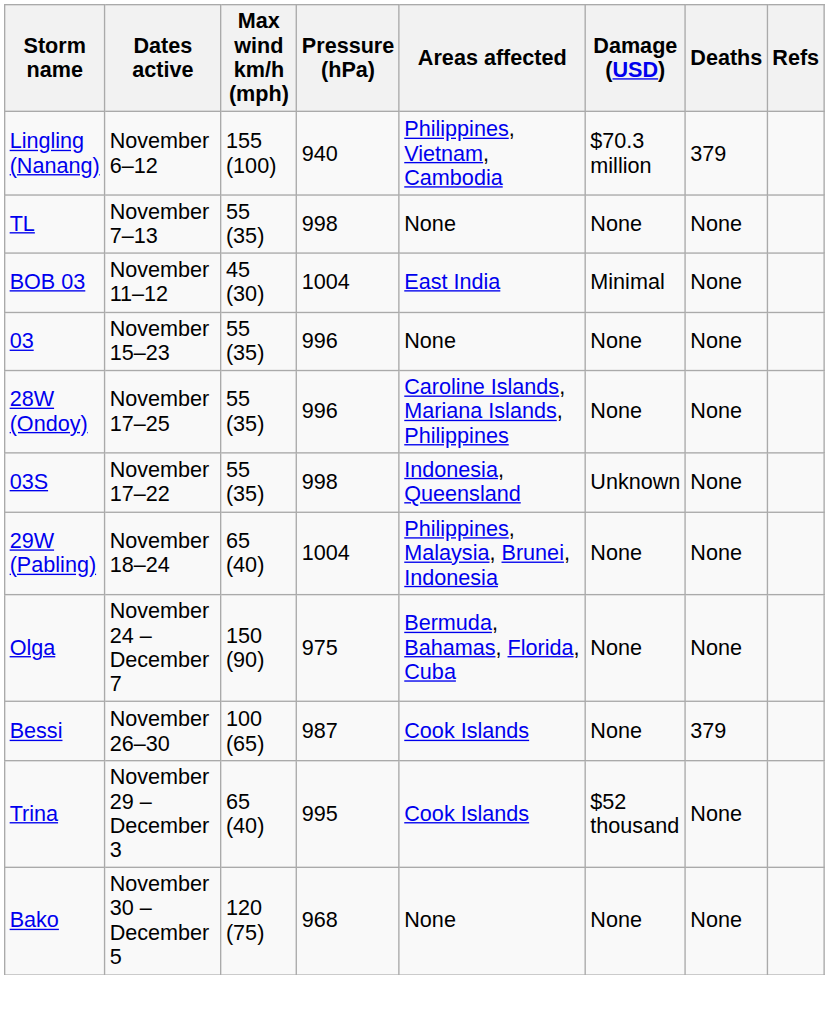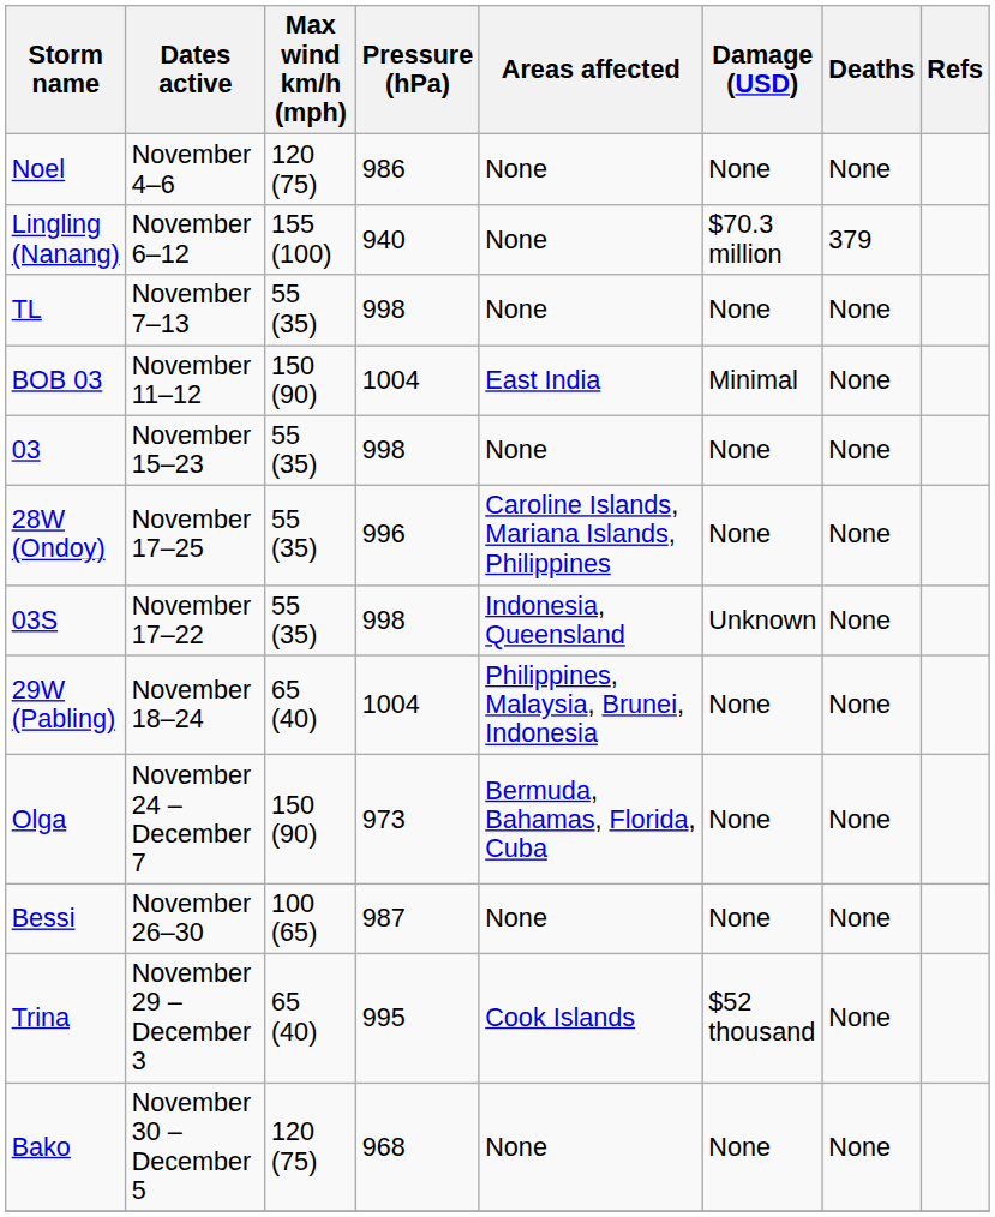+ row: Noel | November 4–6 | 120 (75) | 986 | None | None | None
Lingling (Nanang) | Areas affected: Philippines, Vietnam, Cambodia -> None
BOB 03 | Max wind km/h (mph): 45 (30) -> 150 (90)
03 | Pressure (hPa): 996 -> 998
Olga | Pressure (hPa): 975 -> 973
Bessi | Areas affected: Cook Islands -> None
Bessi | Deaths: 379 -> None
